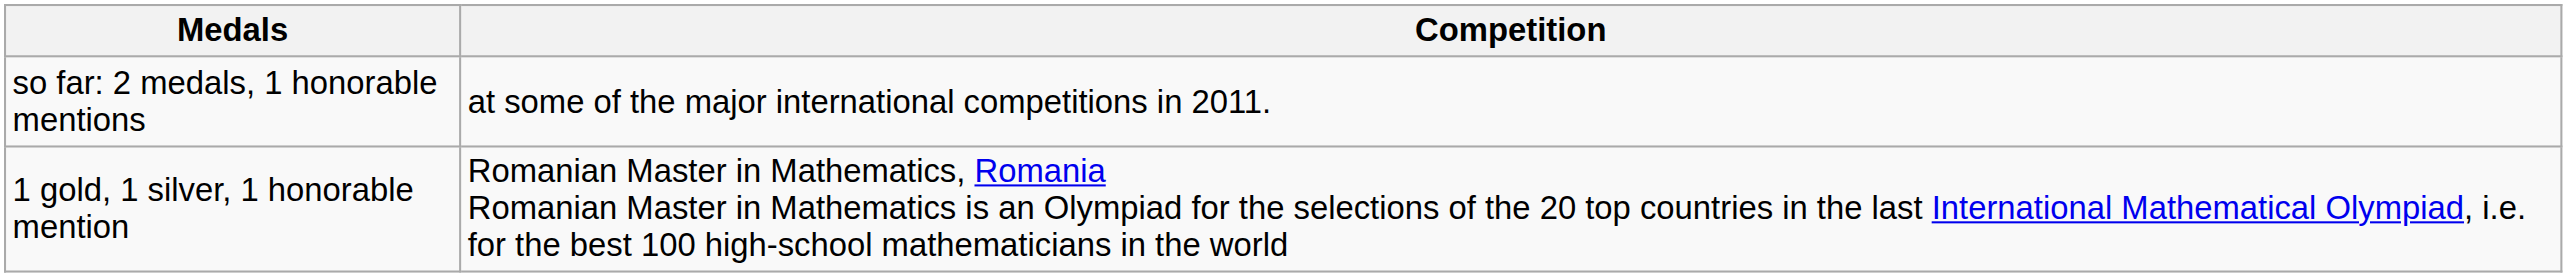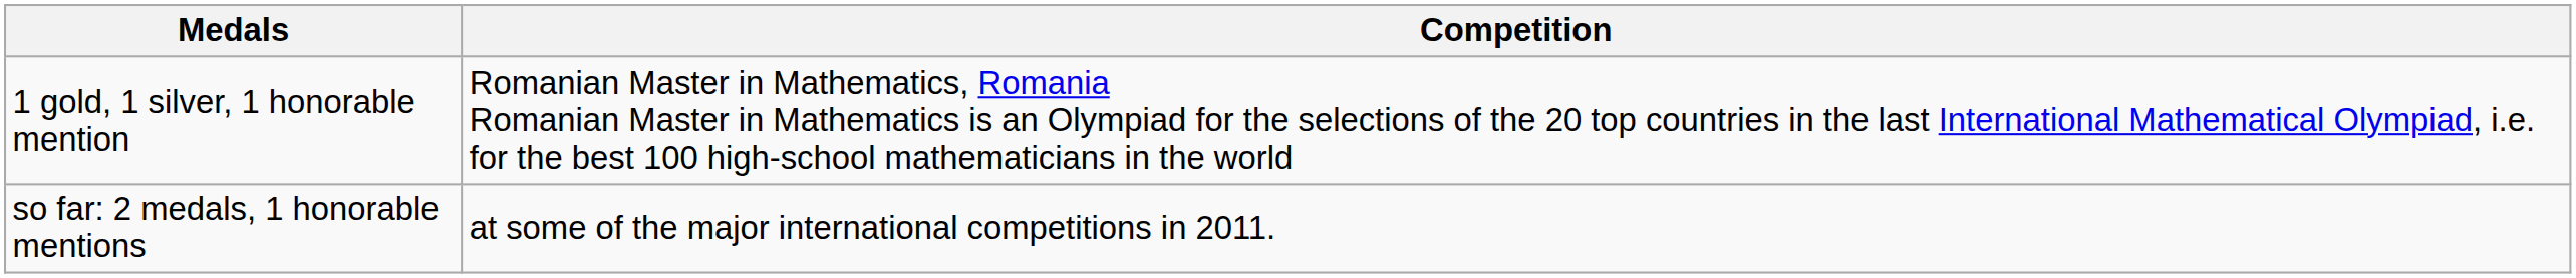rows swapped: 1 gold, 1 silver, 1 honorable mention <-> so far: 2 medals, 1 honorable mentions
